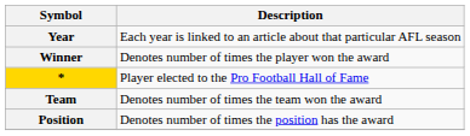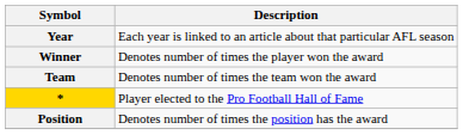rows swapped: * <-> Team
